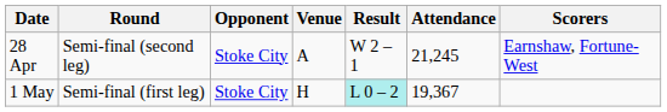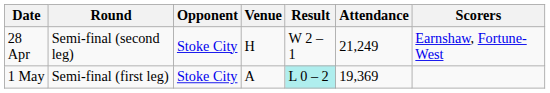28 Apr | Venue: A -> H
28 Apr | Attendance: 21,245 -> 21,249
1 May | Venue: H -> A
1 May | Attendance: 19,367 -> 19,369
